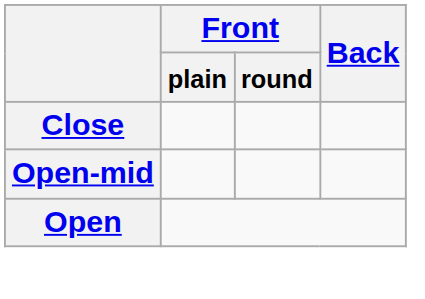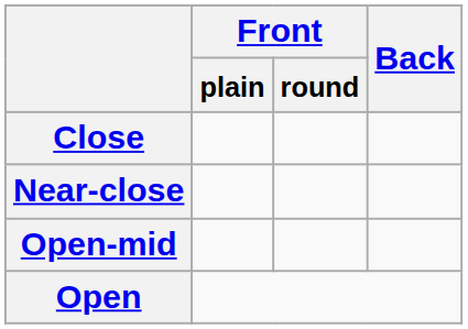+ row: Near-close
